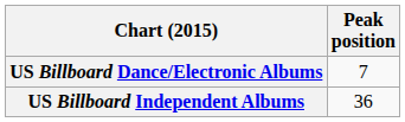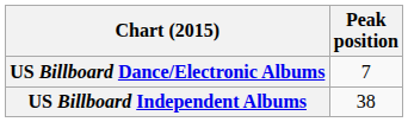US Billboard Independent Albums | Peak position: 36 -> 38
